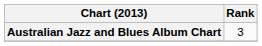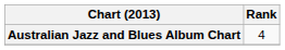Australian Jazz and Blues Album Chart | Rank: 3 -> 4
